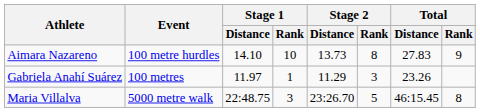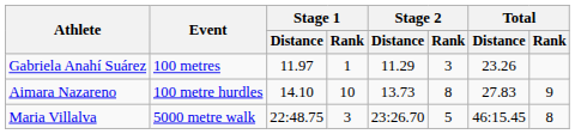rows swapped: Gabriela Anahí Suárez <-> Aimara Nazareno
